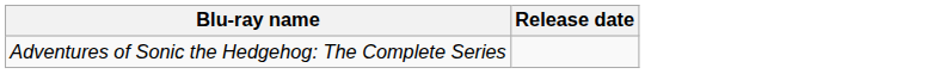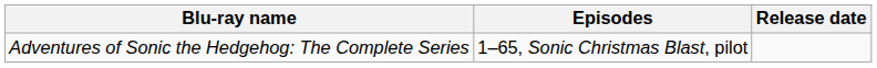+ column: Episodes | 1–65, Sonic Christmas Blast, pilot
